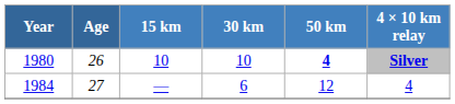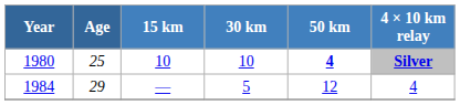1980 | Age: 26 -> 25
1984 | Age: 27 -> 29
1984 | 30 km: 6 -> 5
